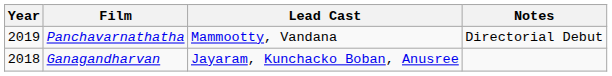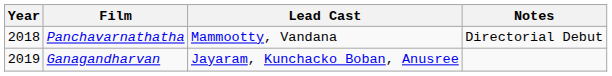Panchavarnathatha | Year: 2019 -> 2018
Ganagandharvan | Year: 2018 -> 2019
